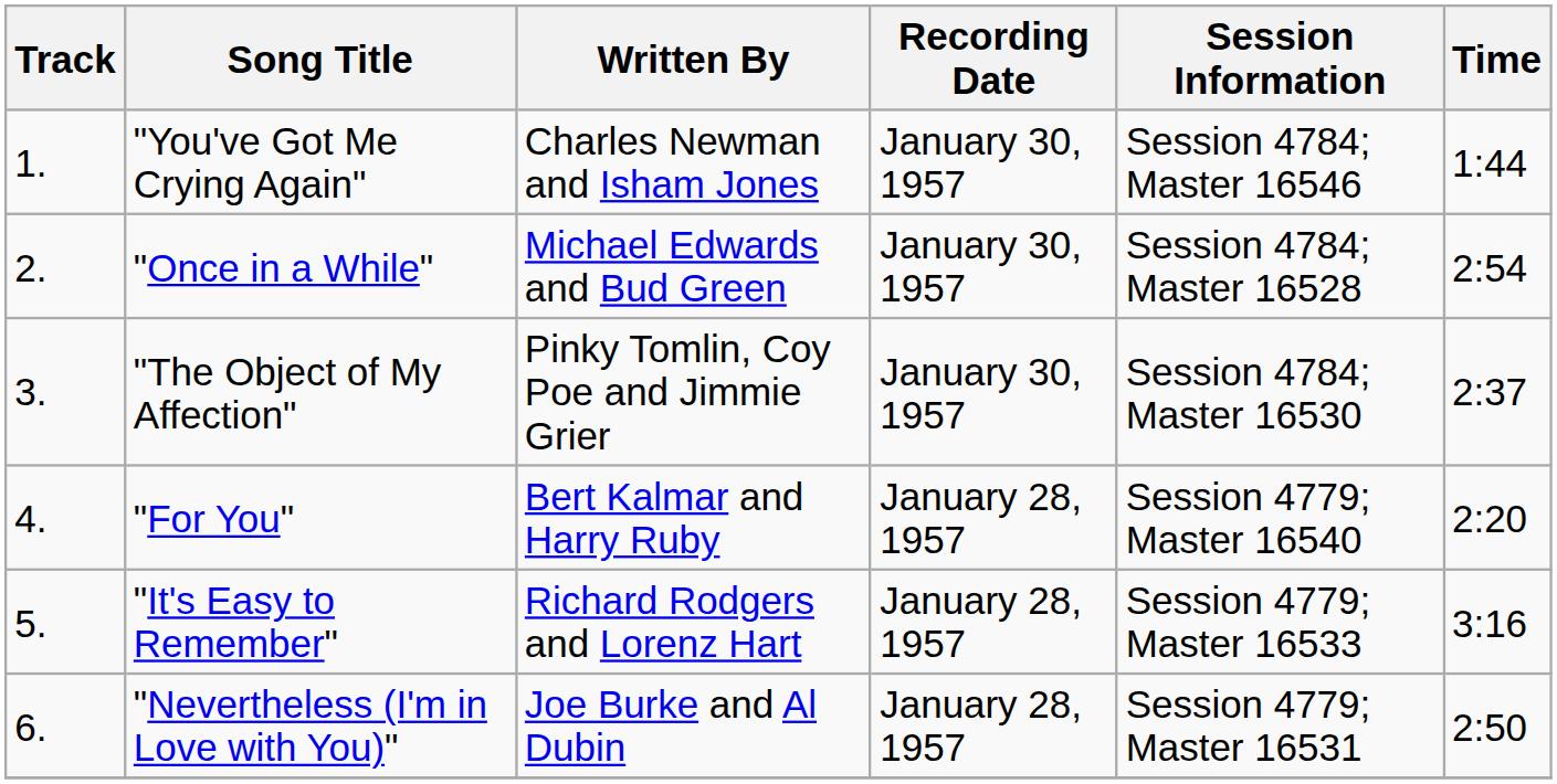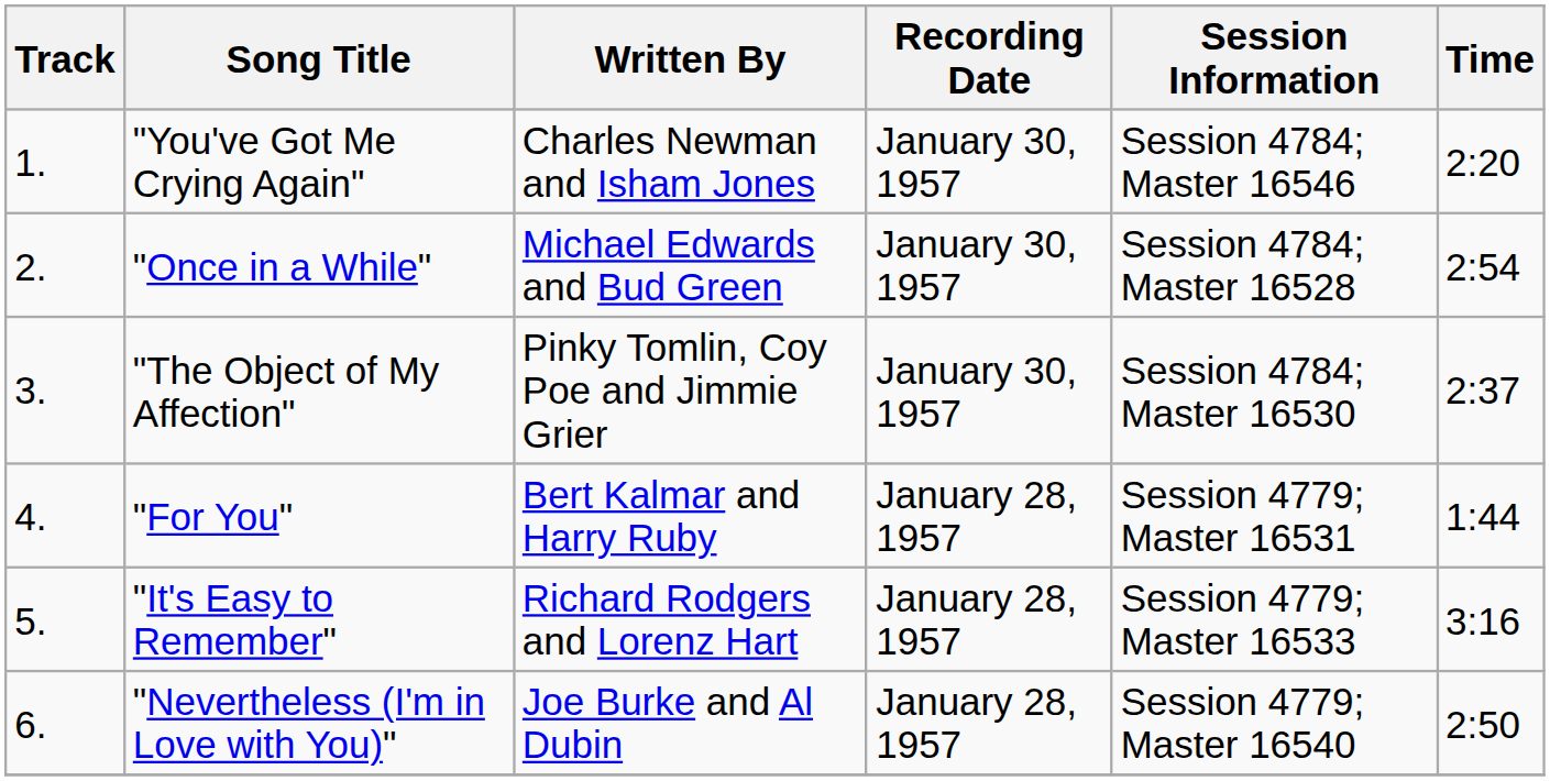"You've Got Me Crying Again" | Time: 1:44 -> 2:20
"For You" | Session Information: Session 4779; Master 16540 -> Session 4779; Master 16531
"For You" | Time: 2:20 -> 1:44
"Nevertheless (I'm in Love with You)" | Session Information: Session 4779; Master 16531 -> Session 4779; Master 16540
